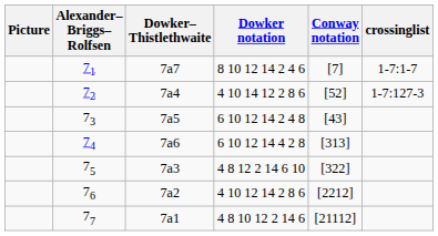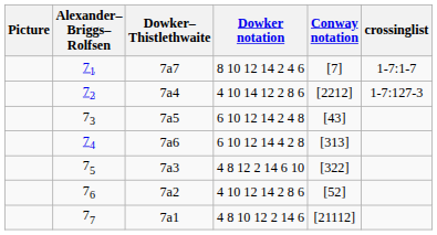72 | Conway notation: [52] -> [2212]
76 | Conway notation: [2212] -> [52]
